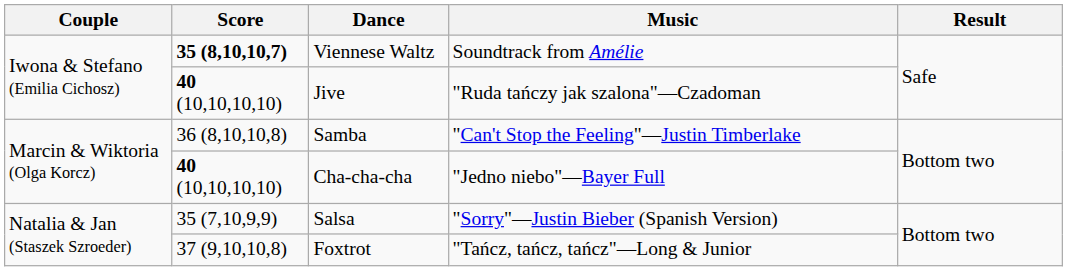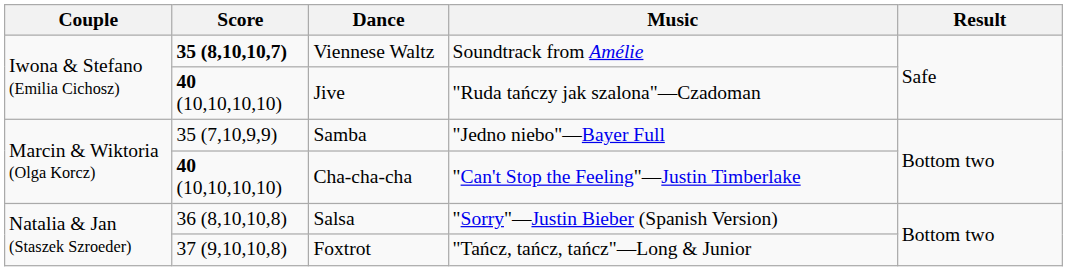Samba | Score: 36 (8,10,10,8) -> 35 (7,10,9,9)
Samba | Music: "Can't Stop the Feeling"—Justin Timberlake -> "Jedno niebo"—Bayer Full
Cha-cha-cha | Music: "Jedno niebo"—Bayer Full -> "Can't Stop the Feeling"—Justin Timberlake
Salsa | Score: 35 (7,10,9,9) -> 36 (8,10,10,8)
